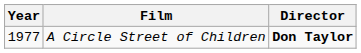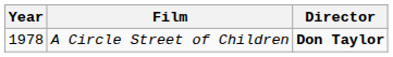A Circle Street of Children | Year: 1977 -> 1978
